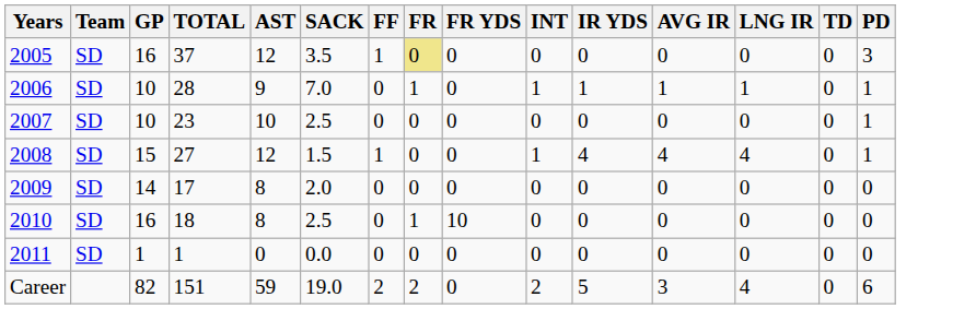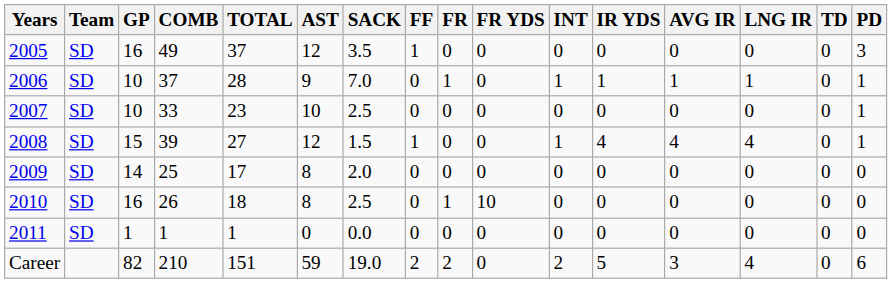+ column: COMB | 49 | 37 | 33 | 39 | 25 | 26 | 1 | 210
2005 | FR: khaki background -> no background
